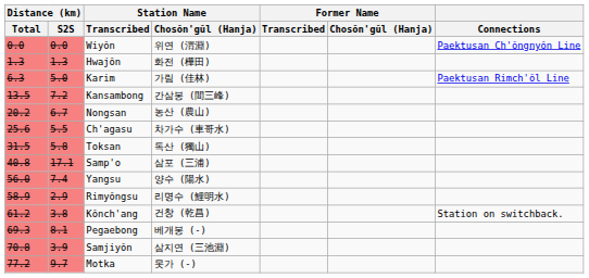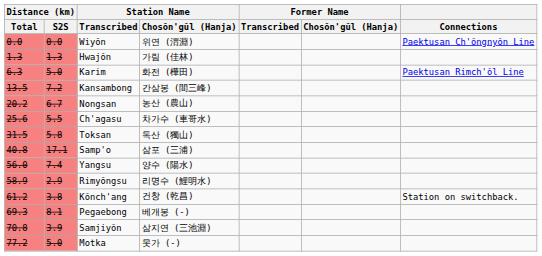Hwajŏn | Station Name / Chosŏn'gŭl (Hanja): 화전 (樺田) -> 가림 (佳林)
Karim | Station Name / Chosŏn'gŭl (Hanja): 가림 (佳林) -> 화전 (樺田)
Motka | Distance (km) / S2S: 9.7 -> 5.0
